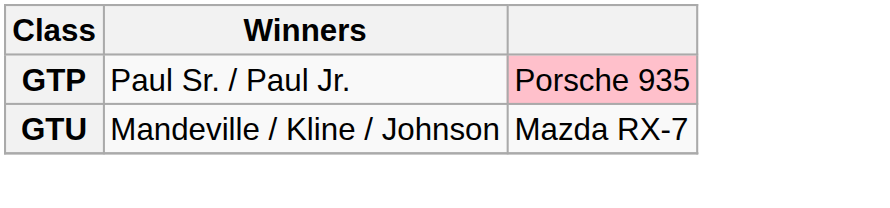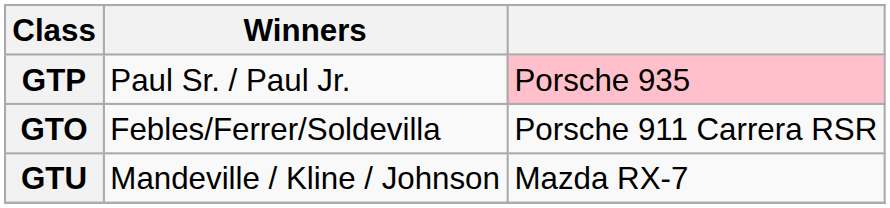+ row: GTO | Febles/Ferrer/Soldevilla | Porsche 911 Carrera RSR
